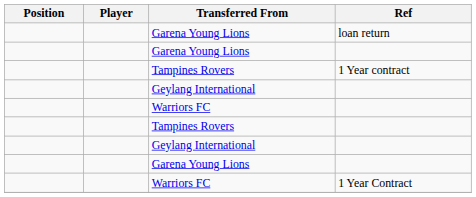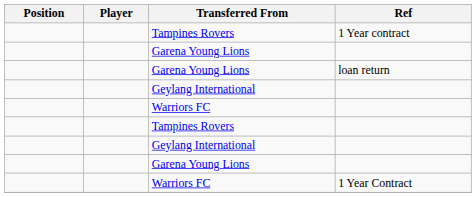rows swapped: Garena Young Lions / loan return <-> Tampines Rovers / 1 Year contract
